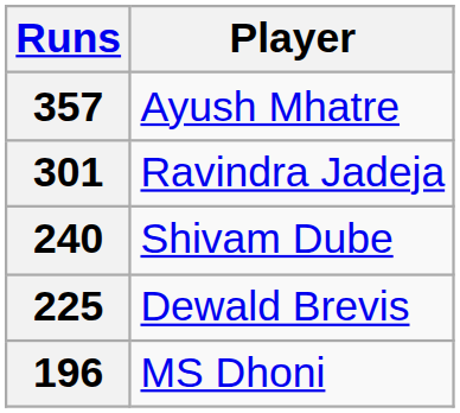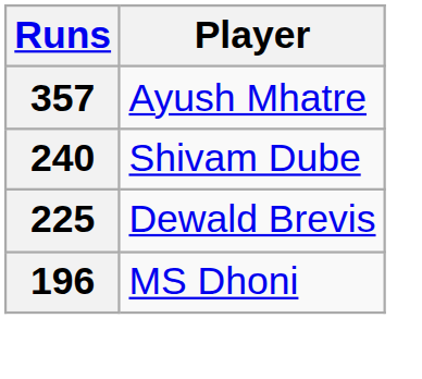- row: 301 | Ravindra Jadeja
